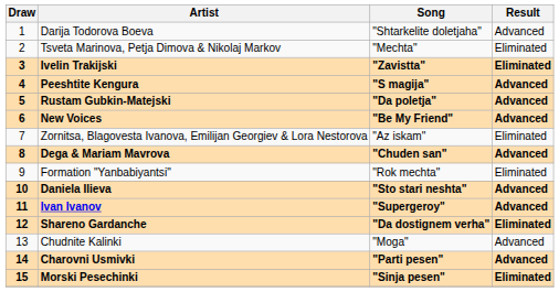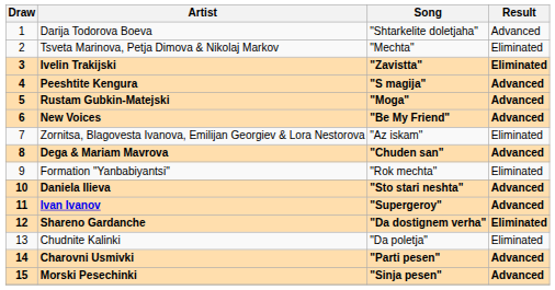Rustam Gubkin-Matejski | Song: "Da poletja" -> "Moga"
Chudnite Kalinki | Song: "Moga" -> "Da poletja"
Chudnite Kalinki | Result: Advanced -> Eliminated
Morski Pesechinki | Result: Eliminated -> Advanced
